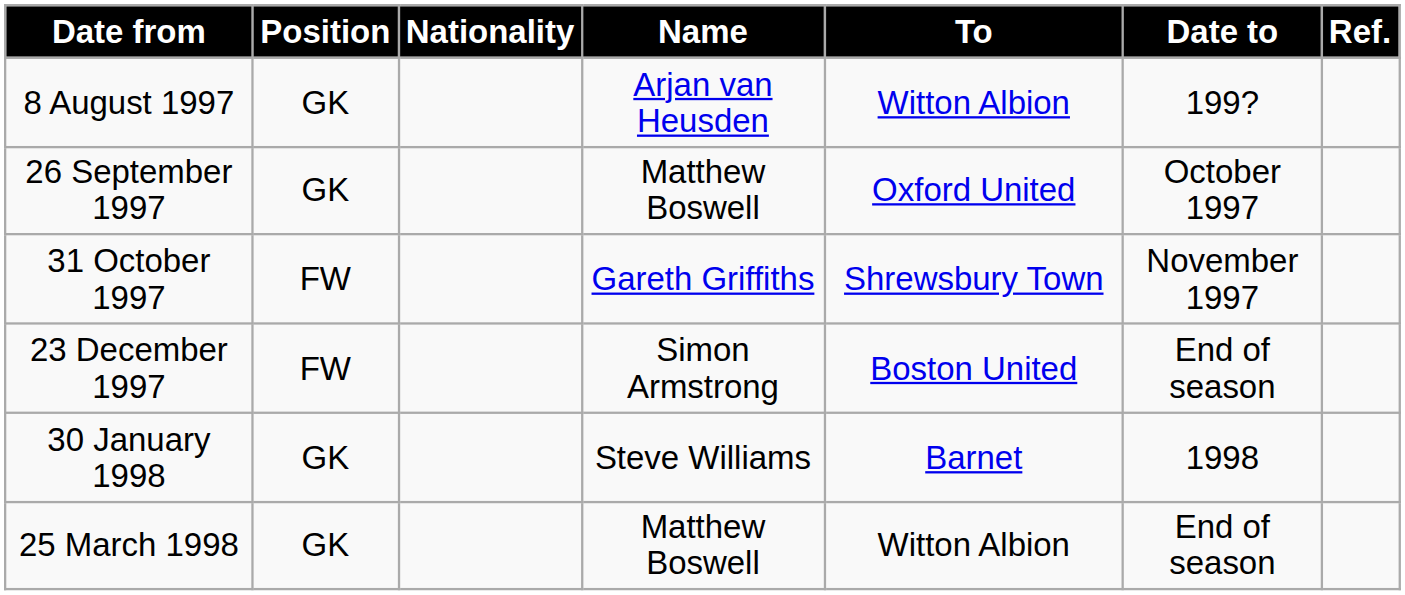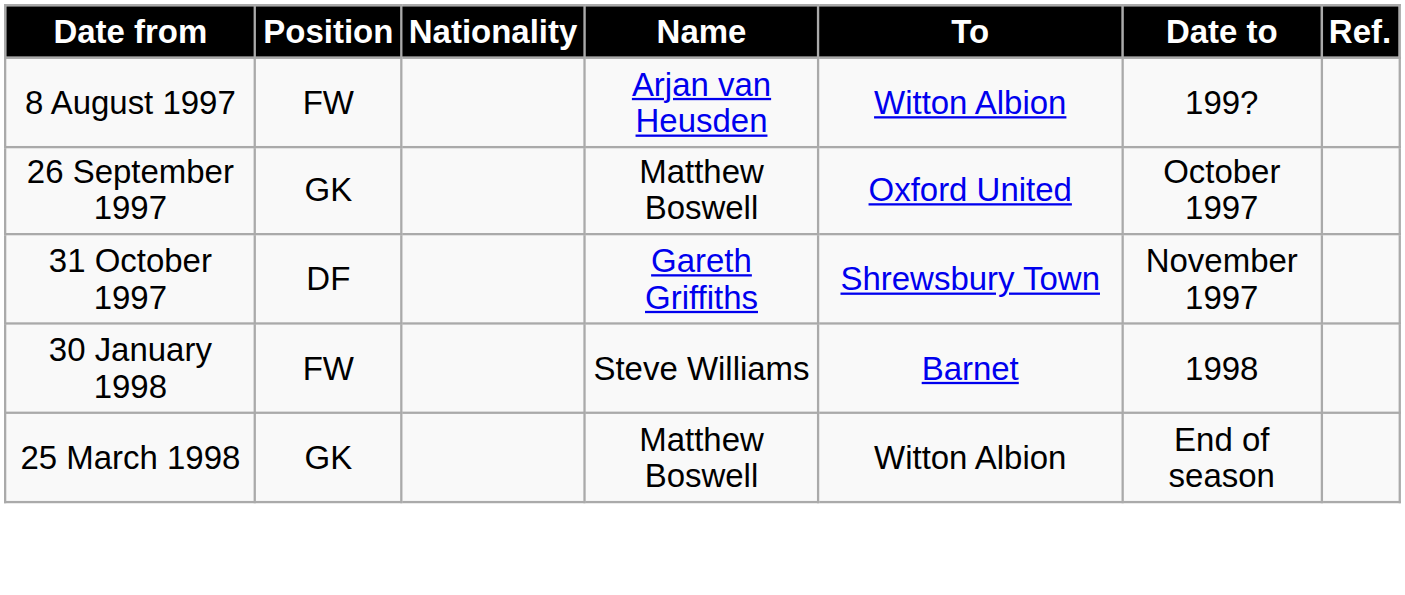8 August 1997 | Position: GK -> FW
31 October 1997 | Position: FW -> DF
- row: 23 December 1997 | FW | Simon Armstrong | Boston United | End of season
30 January 1998 | Position: GK -> FW
